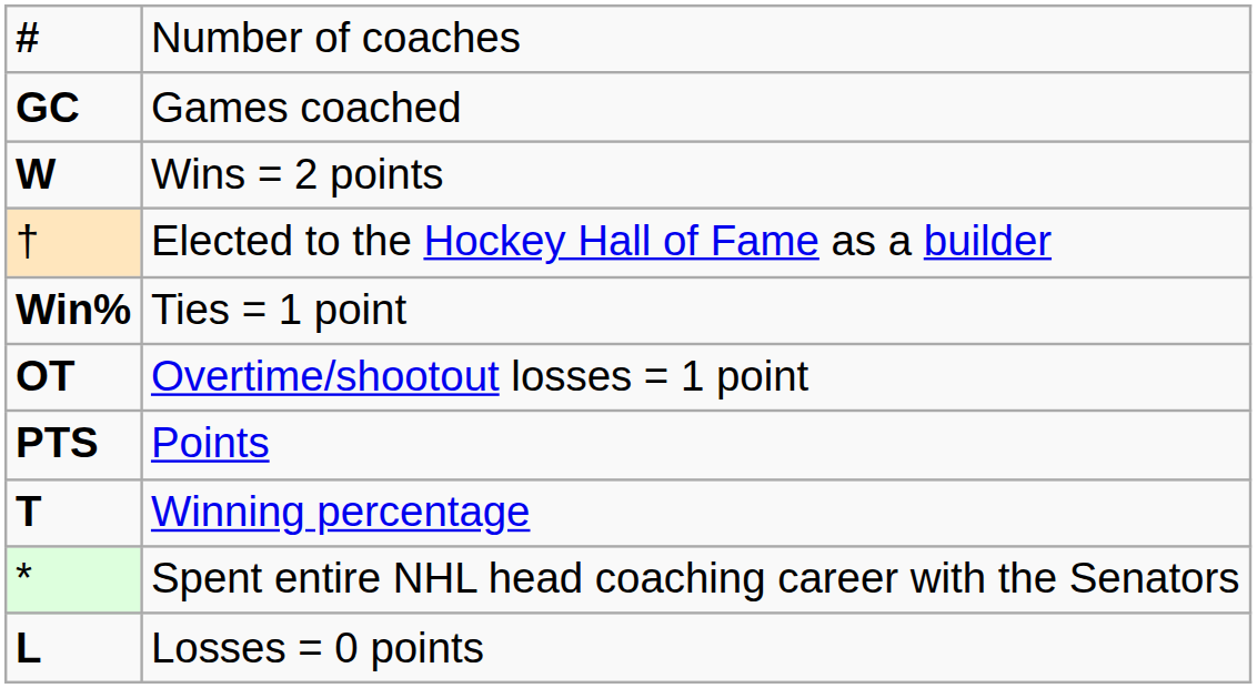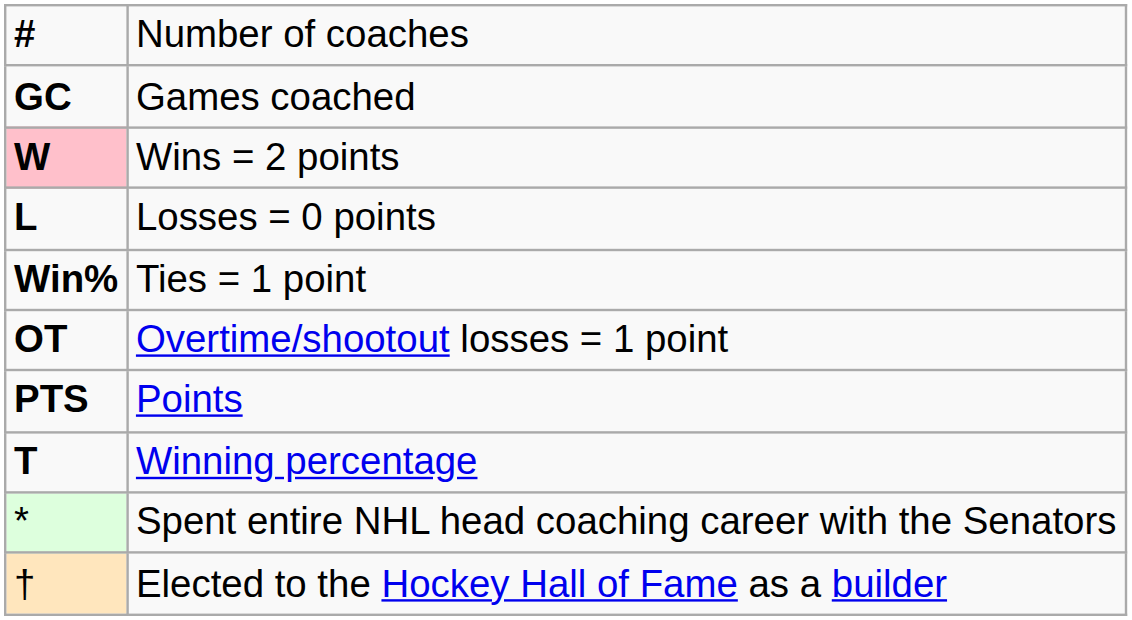Wins = 2 points | column 1: no background -> pink background
rows swapped: Losses = 0 points <-> Elected to the Hockey Hall of Fame as a builder
